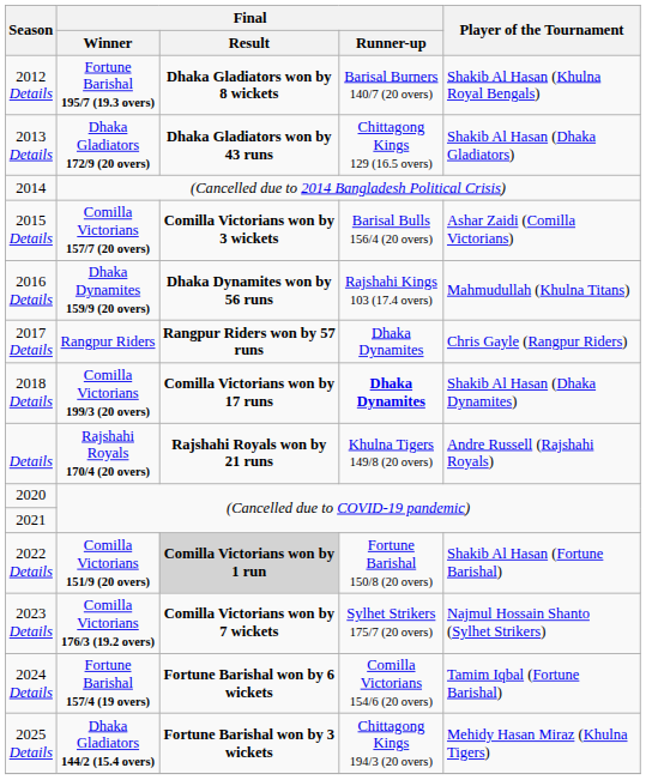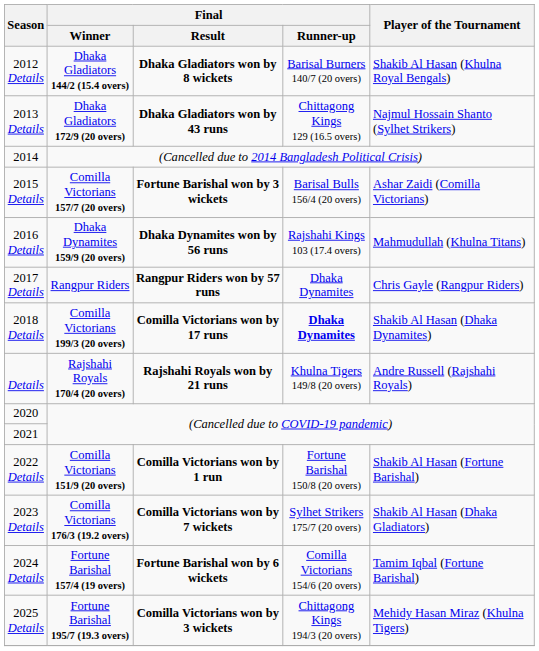2012 Details | Final / Winner: Fortune Barishal 195/7 (19.3 overs) -> Dhaka Gladiators 144/2 (15.4 overs)
2013 Details | Player of the Tournament: Shakib Al Hasan (Dhaka Gladiators) -> Najmul Hossain Shanto (Sylhet Strikers)
2015 Details | Final / Result: Comilla Victorians won by 3 wickets -> Fortune Barishal won by 3 wickets
2022 Details | Final / Result: lightgrey background -> no background
2023 Details | Player of the Tournament: Najmul Hossain Shanto (Sylhet Strikers) -> Shakib Al Hasan (Dhaka Gladiators)
2025 Details | Final / Winner: Dhaka Gladiators 144/2 (15.4 overs) -> Fortune Barishal 195/7 (19.3 overs)
2025 Details | Final / Result: Fortune Barishal won by 3 wickets -> Comilla Victorians won by 3 wickets
